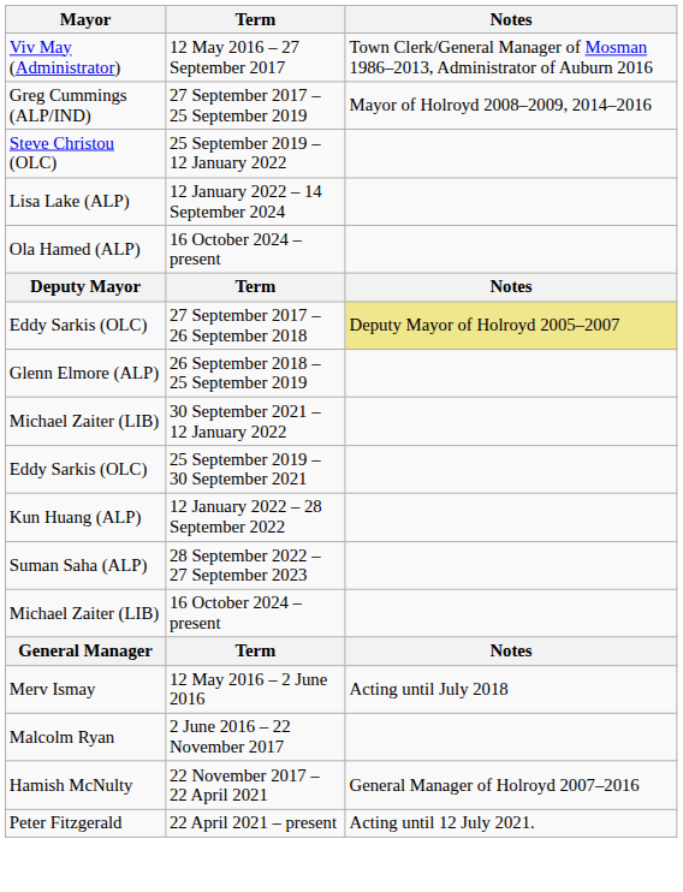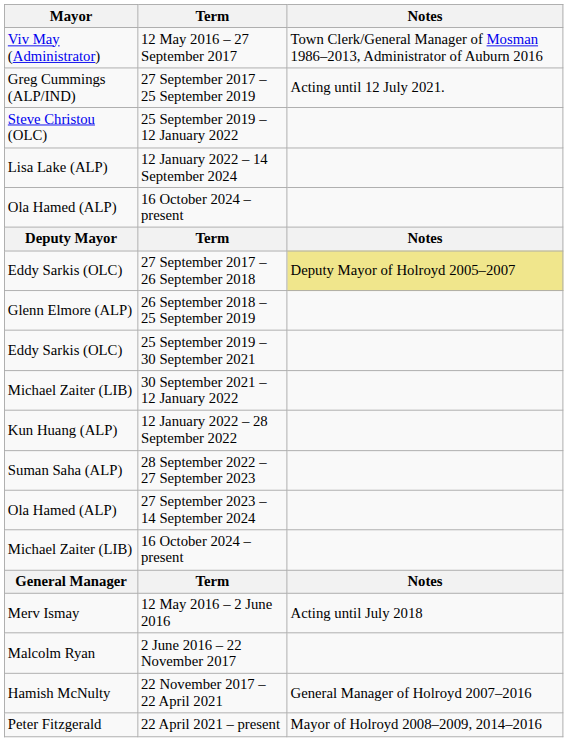27 September 2017 – 25 September 2019 | Notes: Mayor of Holroyd 2008–2009, 2014–2016 -> Acting until 12 July 2021.
rows swapped: 25 September 2019 – 30 September 2021 <-> 30 September 2021 – 12 January 2022
+ row: Ola Hamed (ALP) | 27 September 2023 – 14 September 2024
22 April 2021 – present | Notes: Acting until 12 July 2021. -> Mayor of Holroyd 2008–2009, 2014–2016
